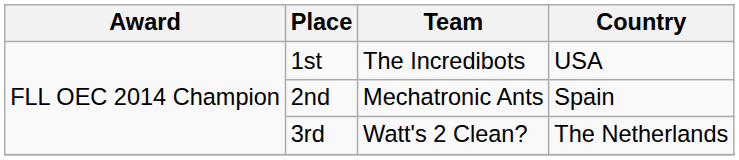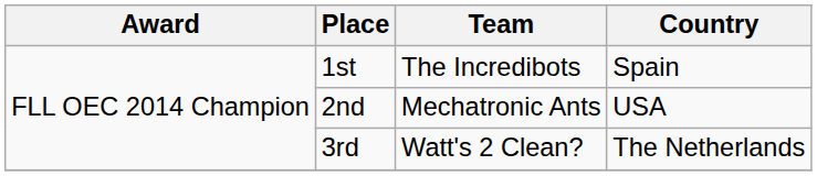1st | Country: USA -> Spain
2nd | Country: Spain -> USA
